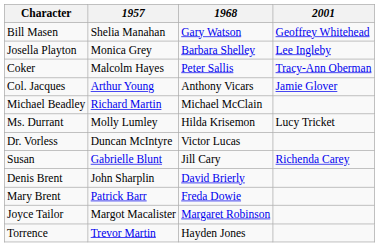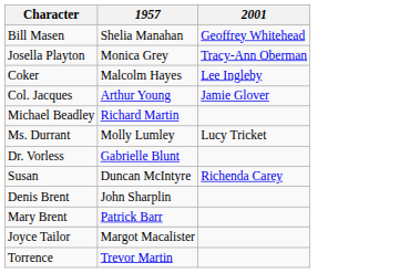- column: 1968 | Gary Watson | Barbara Shelley | Peter Sallis | Anthony Vicars | Michael McClain | Hilda Krisemon | Victor Lucas | Jill Cary | David Brierly | Freda Dowie | Margaret Robinson | Hayden Jones
Josella Playton | 2001: Lee Ingleby -> Tracy-Ann Oberman
Coker | 2001: Tracy-Ann Oberman -> Lee Ingleby
Dr. Vorless | 1957: Duncan McIntyre -> Gabrielle Blunt
Susan | 1957: Gabrielle Blunt -> Duncan McIntyre
